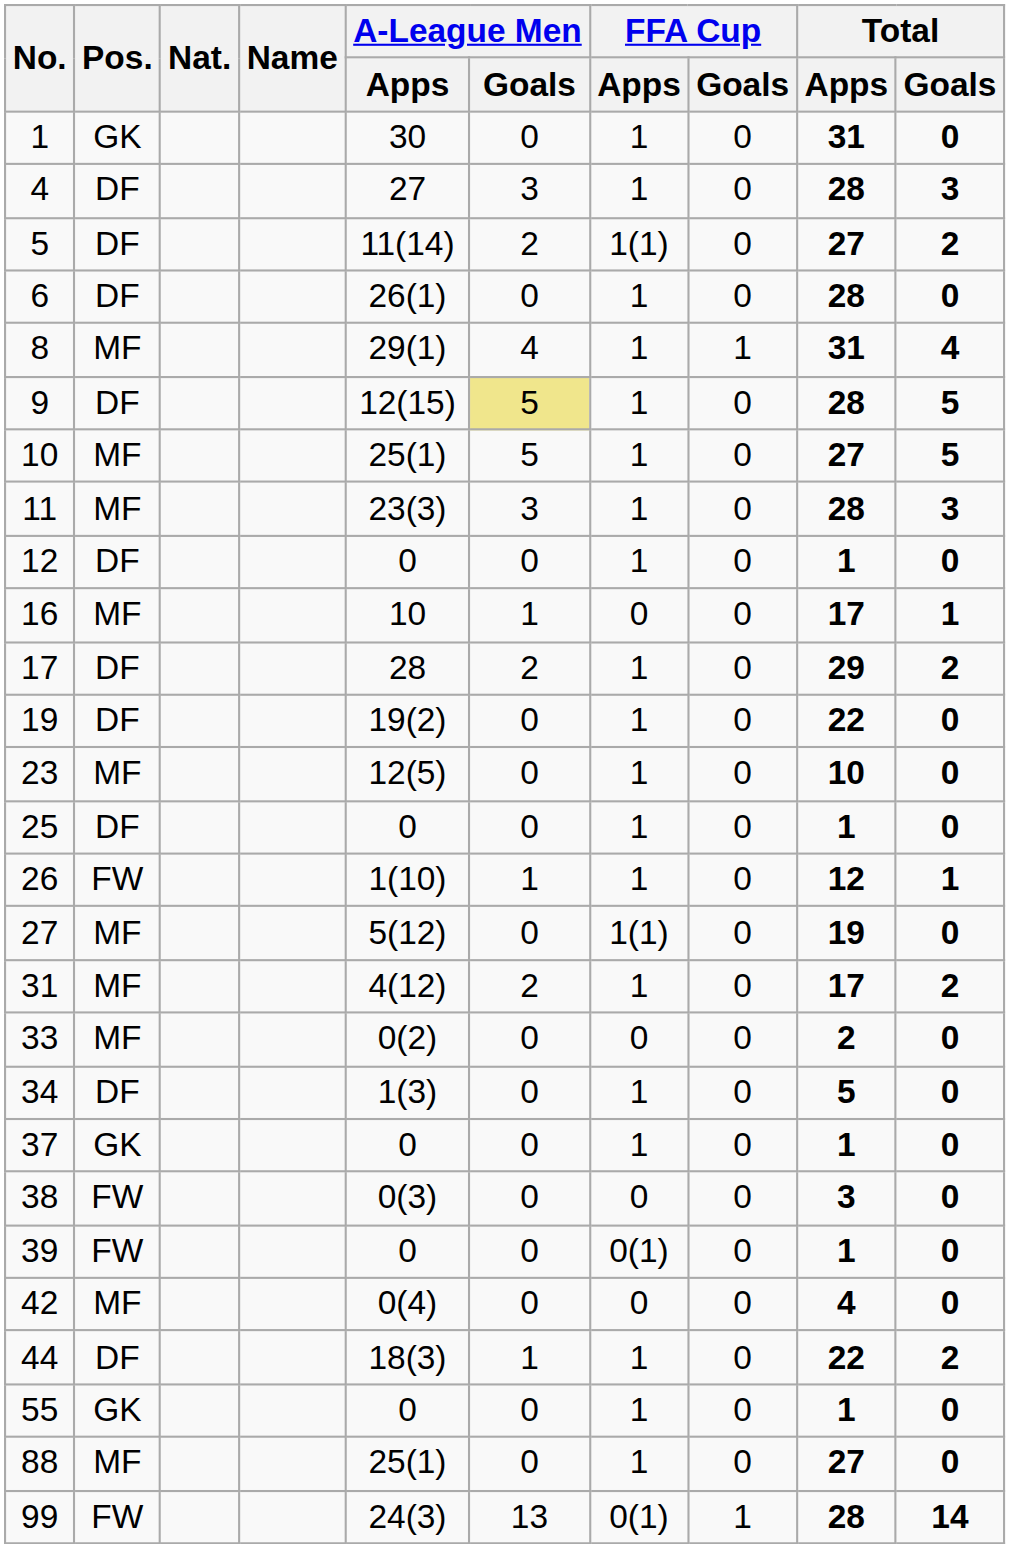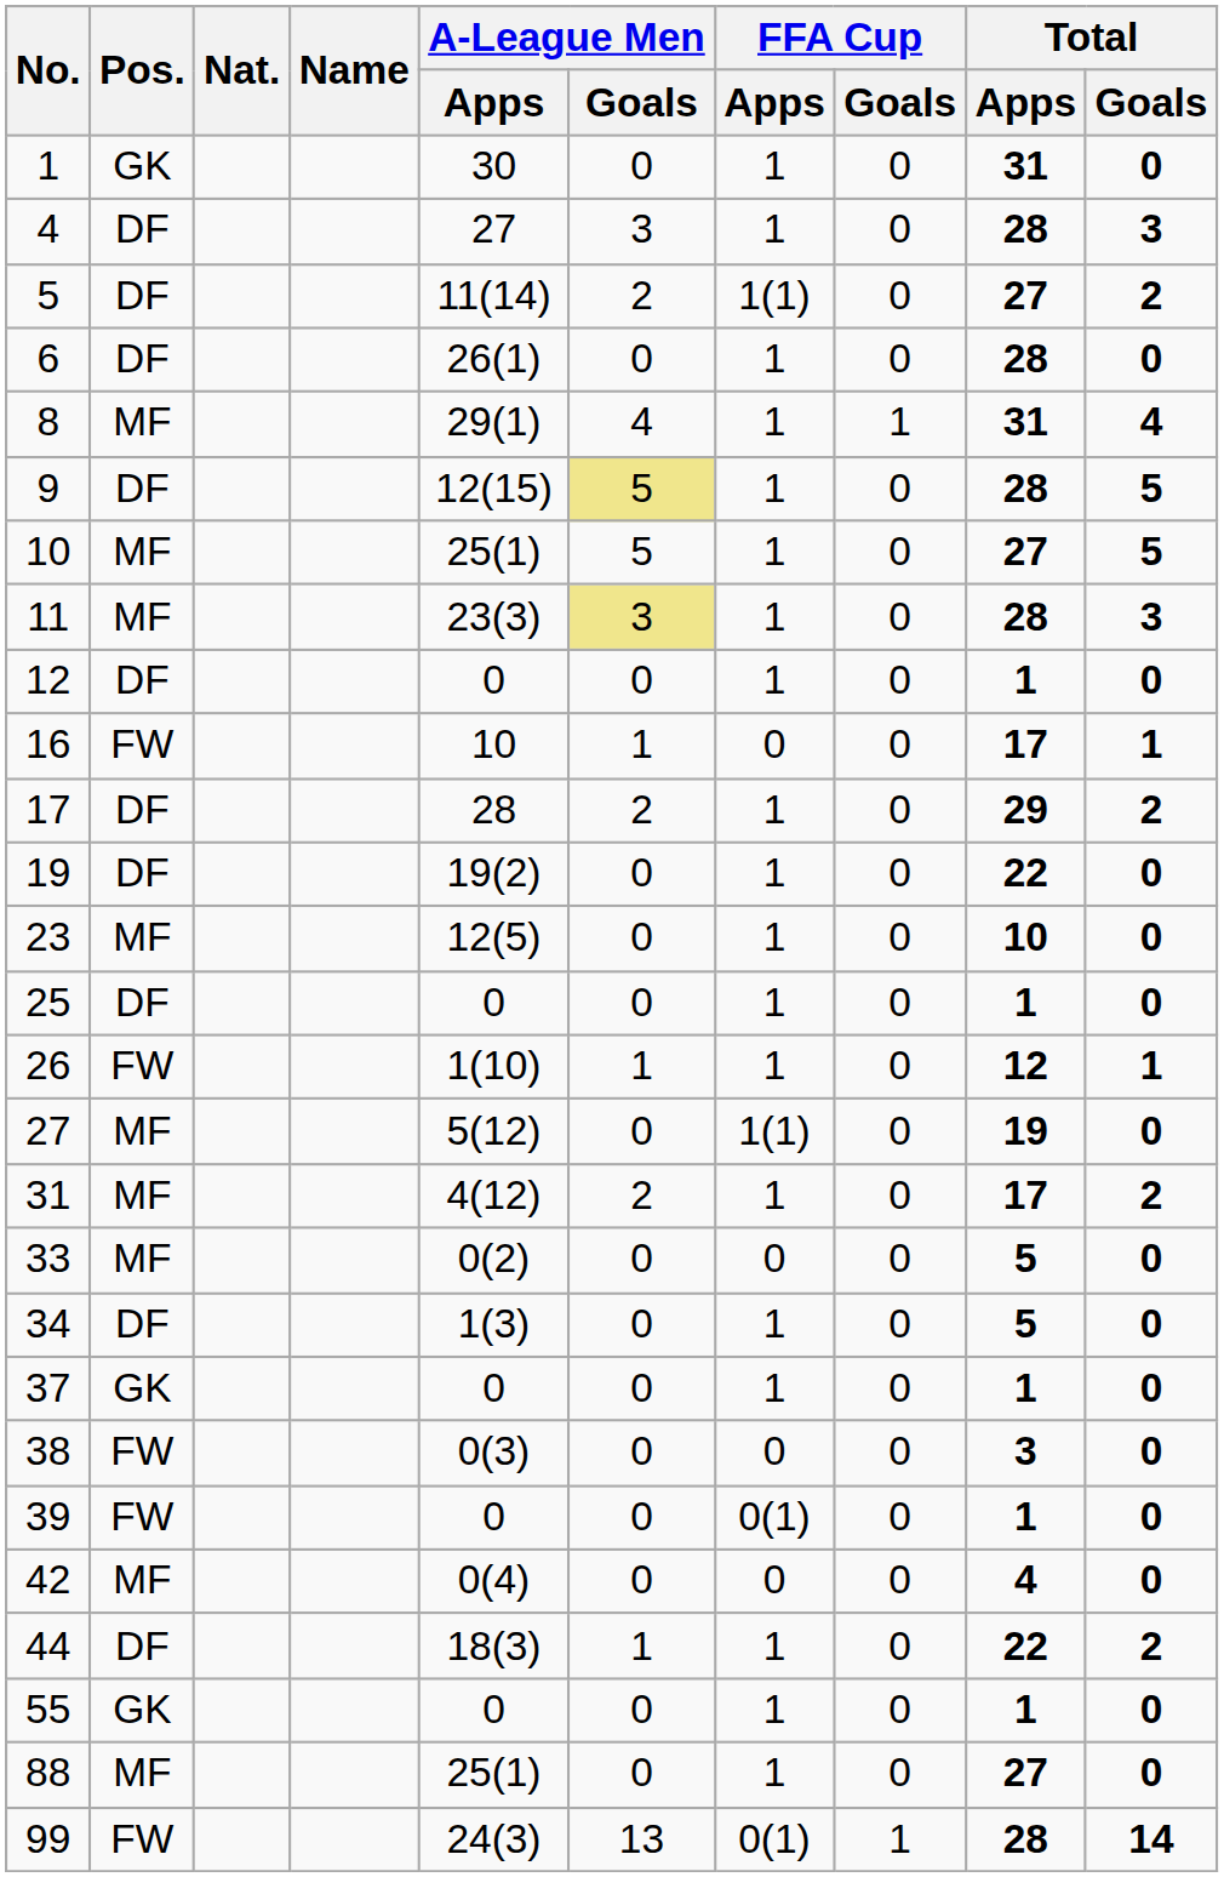11 | A-League Men / Goals: no background -> khaki background
16 | Pos.: MF -> FW
33 | Total / Apps: 2 -> 5
